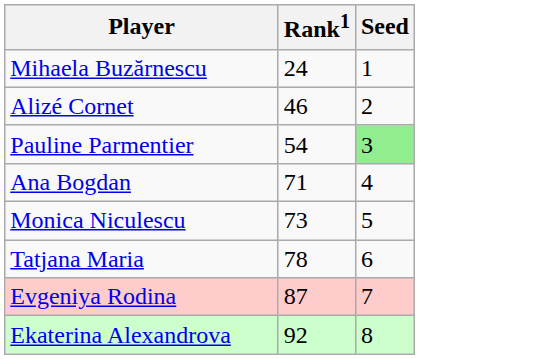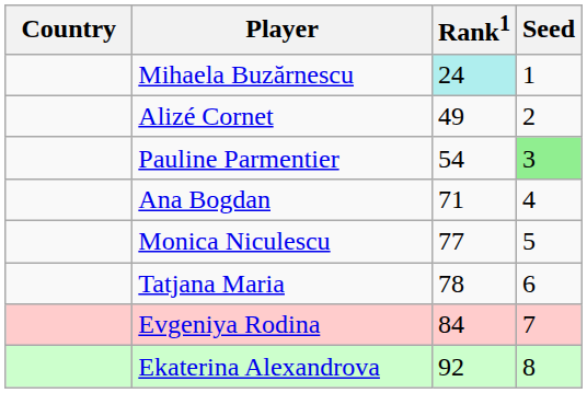+ column: Country
Mihaela Buzărnescu | Rank1: no background -> paleturquoise background
Alizé Cornet | Rank1: 46 -> 49
Monica Niculescu | Rank1: 73 -> 77
Evgeniya Rodina | Rank1: 87 -> 84
